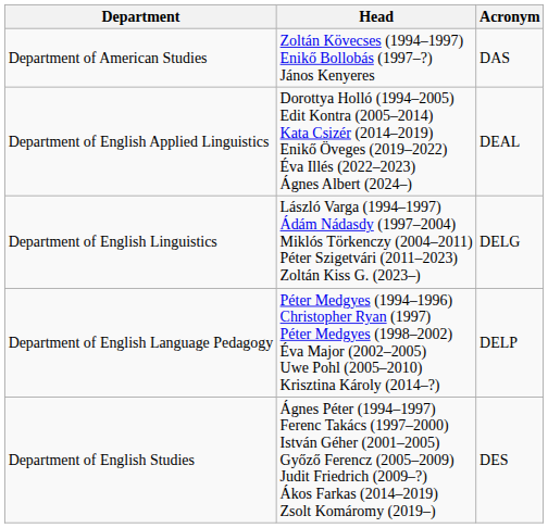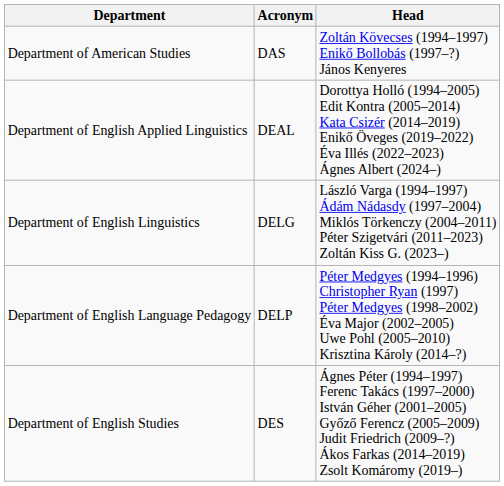columns swapped: Acronym <-> Head
